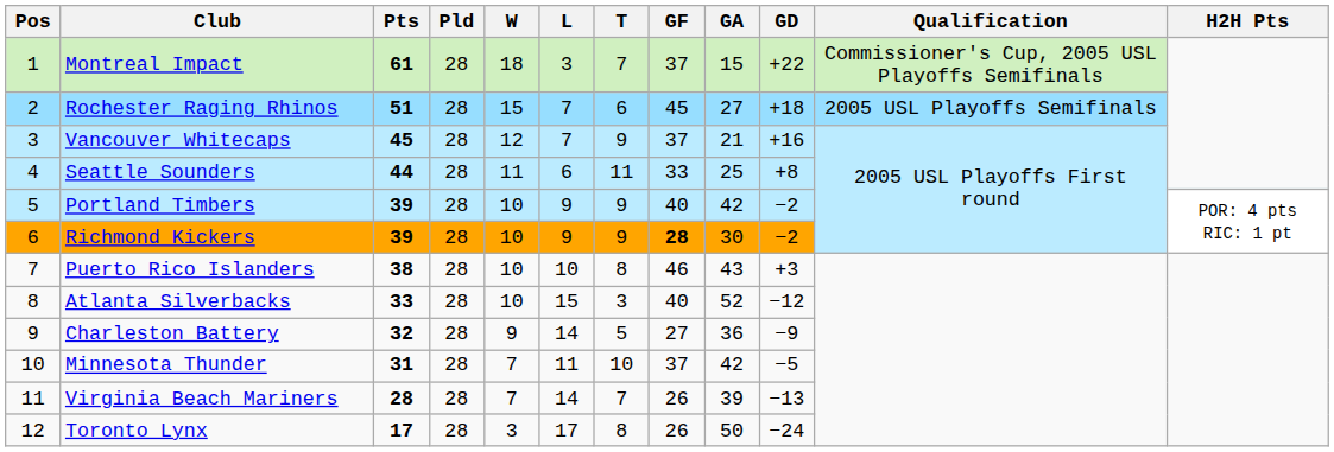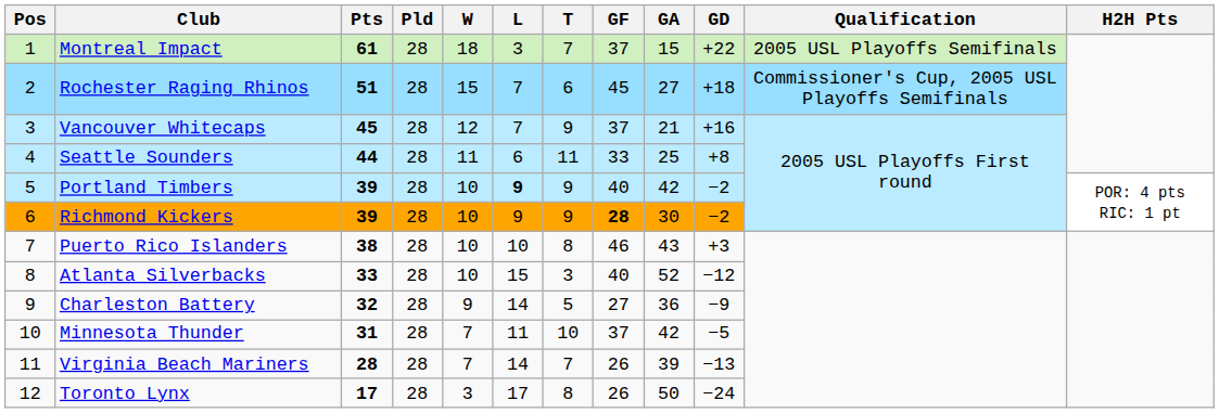Montreal Impact | Qualification: Commissioner's Cup, 2005 USL Playoffs Semifinals -> 2005 USL Playoffs Semifinals
Rochester Raging Rhinos | Qualification: 2005 USL Playoffs Semifinals -> Commissioner's Cup, 2005 USL Playoffs Semifinals
Portland Timbers | L: normal -> bold
